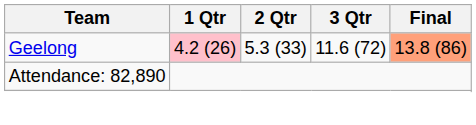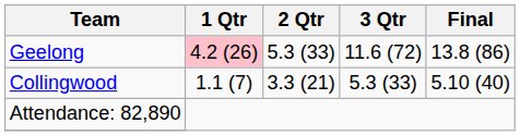Geelong | Final: lightsalmon background -> no background
+ row: Collingwood | 1.1 (7) | 3.3 (21) | 5.3 (33) | 5.10 (40)
